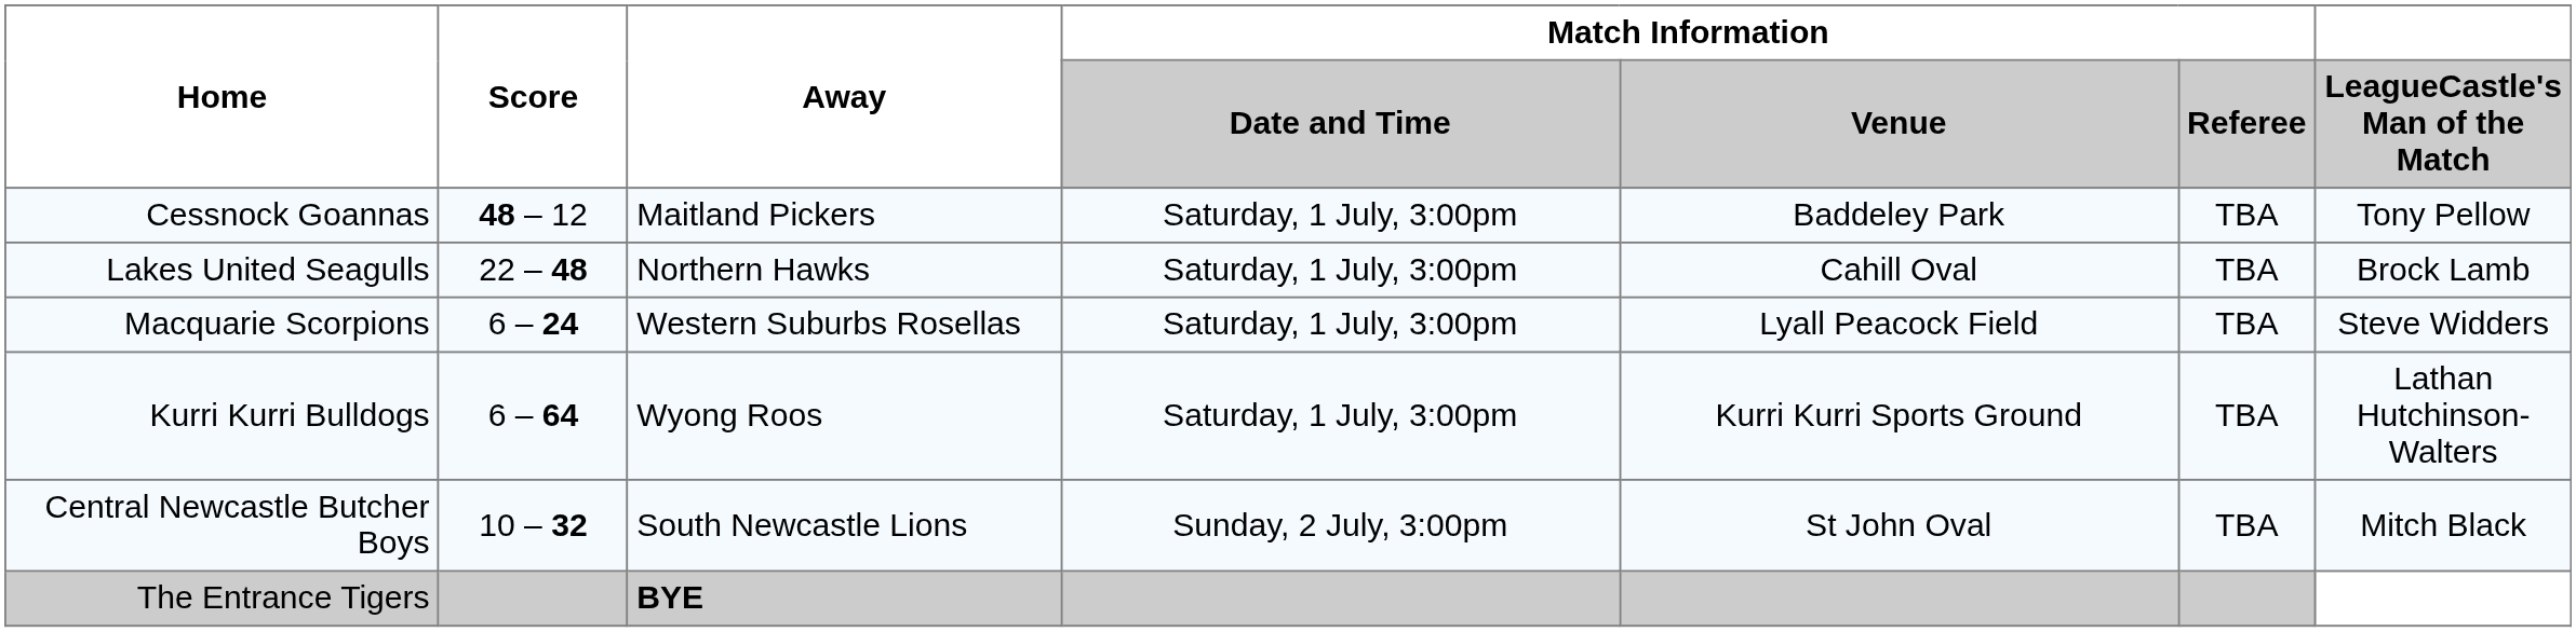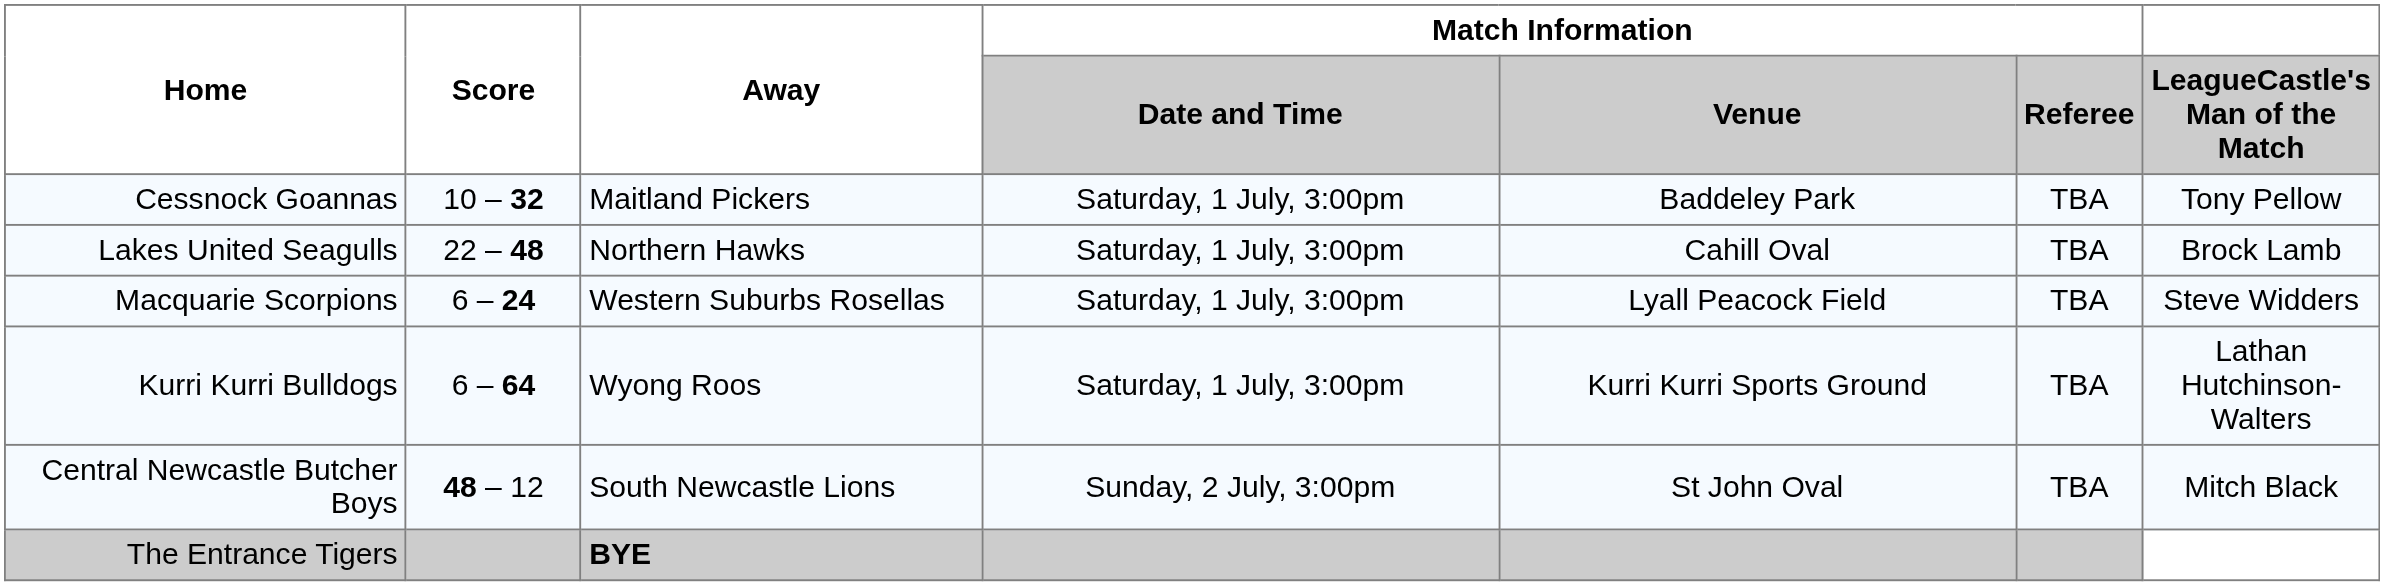Cessnock Goannas | Score: 48 – 12 -> 10 – 32
Central Newcastle Butcher Boys | Score: 10 – 32 -> 48 – 12
